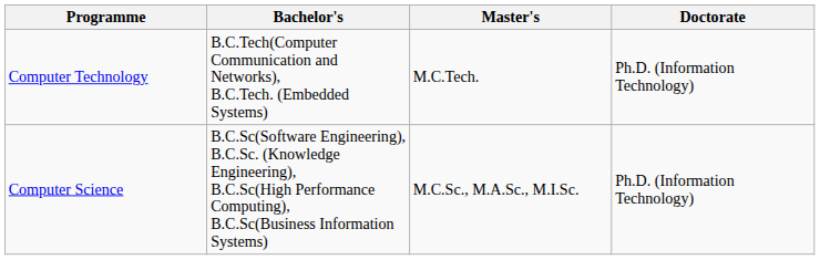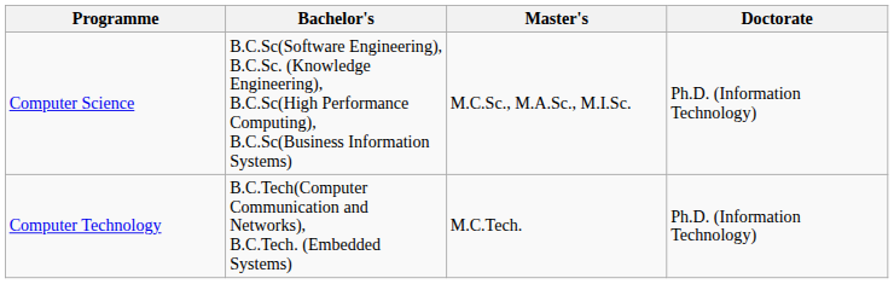rows swapped: Computer Science <-> Computer Technology
